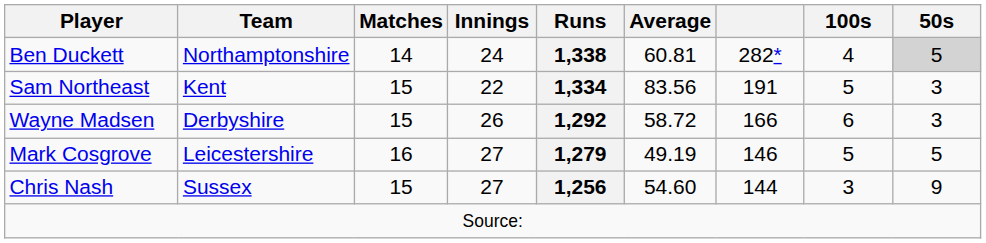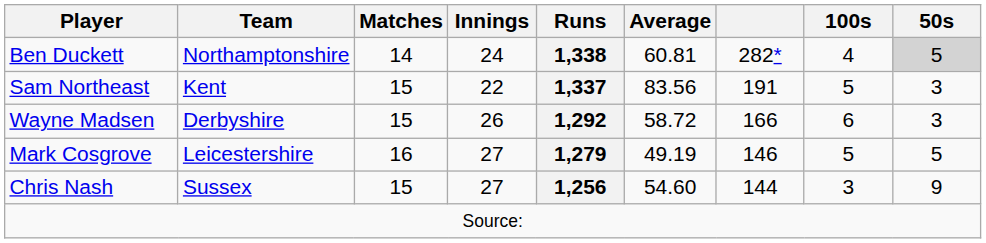Sam Northeast | Runs: 1,334 -> 1,337
